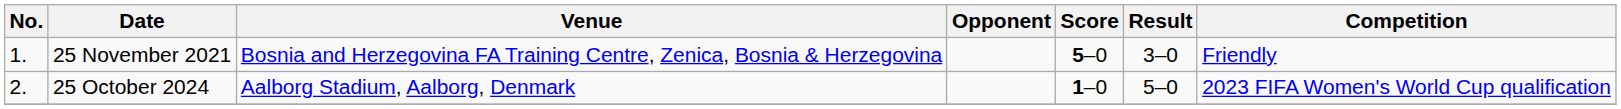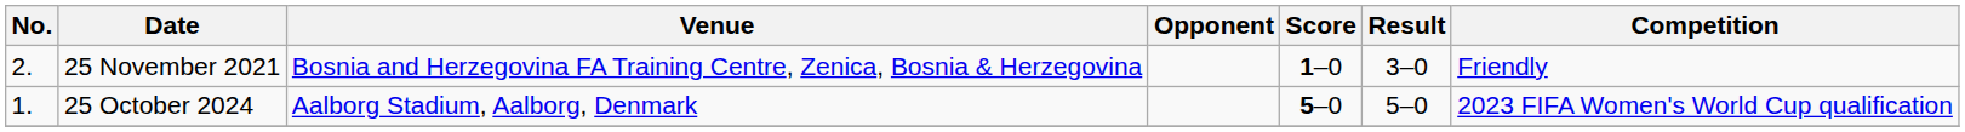25 November 2021 | No.: 1. -> 2.
25 November 2021 | Score: 5–0 -> 1–0
25 October 2024 | No.: 2. -> 1.
25 October 2024 | Score: 1–0 -> 5–0
